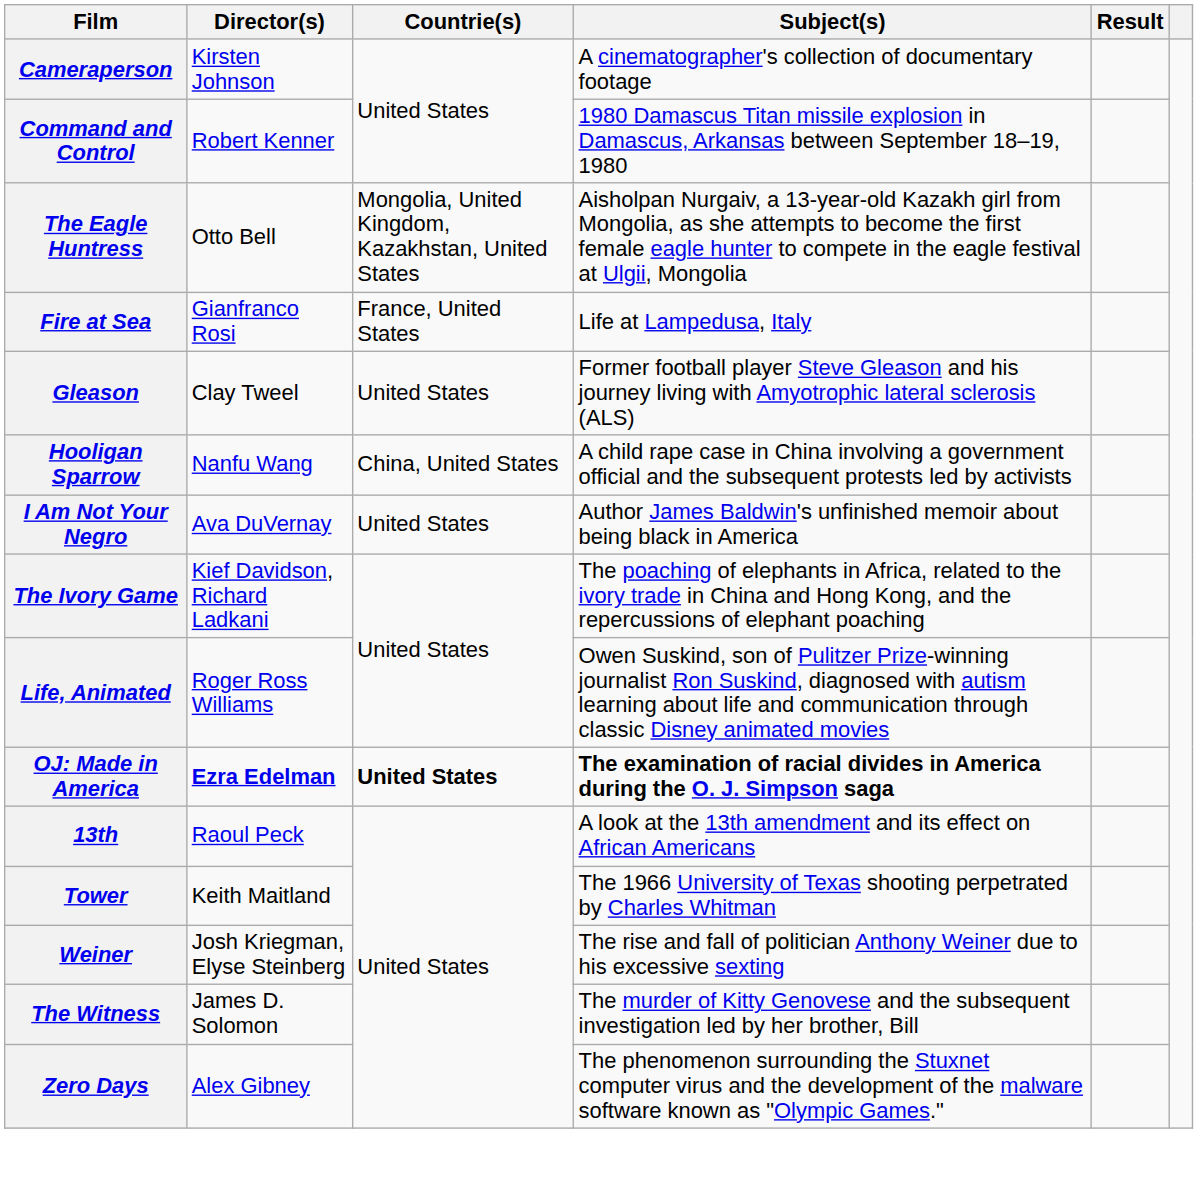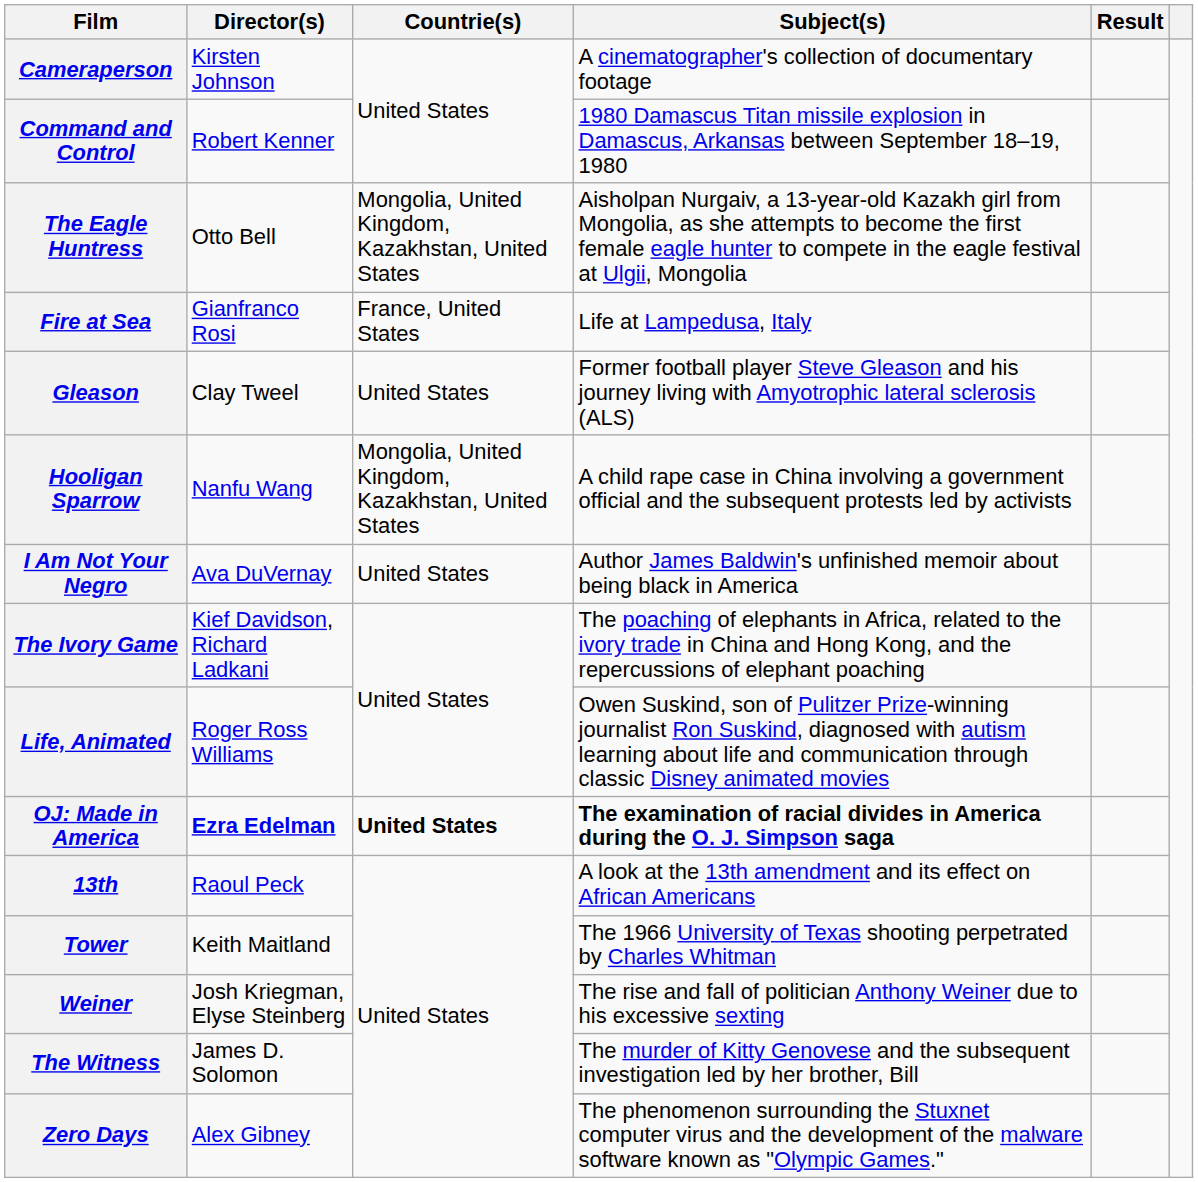Hooligan Sparrow | Countrie(s): China, United States -> Mongolia, United Kingdom, Kazakhstan, United States
